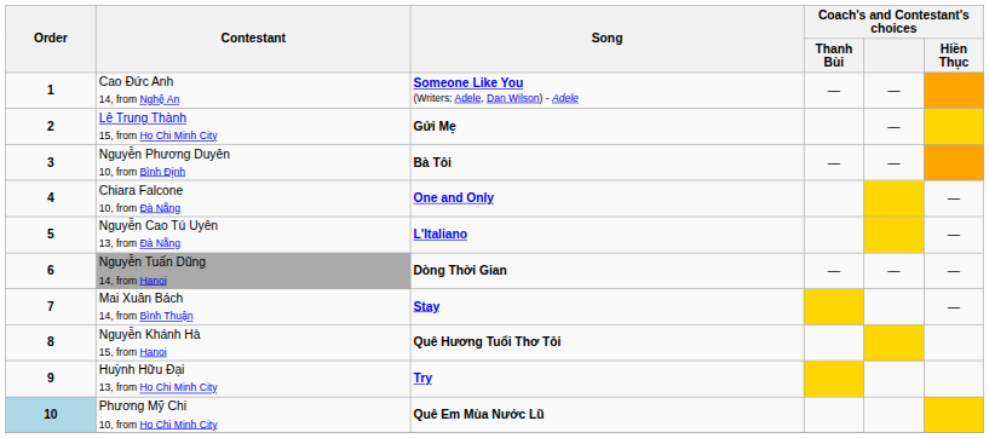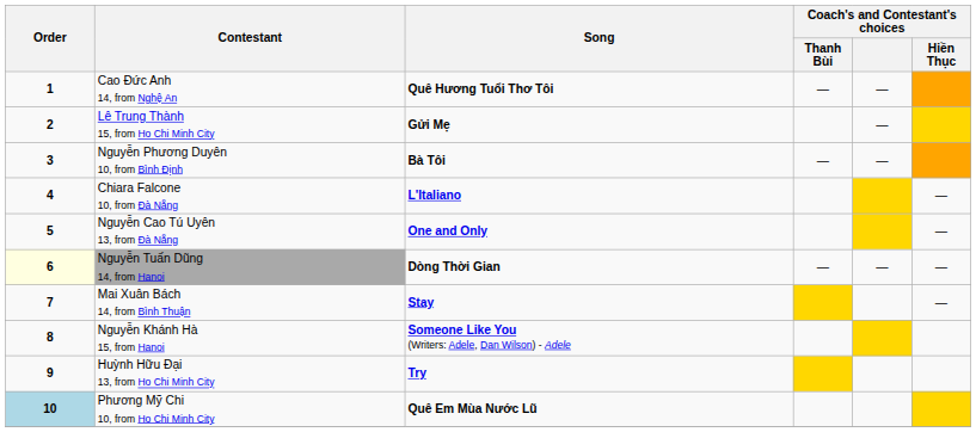Cao Đức Anh 14, from Nghệ An | Song: Someone Like You (Writers: Adele, Dan Wilson) - Adele -> Quê Hương Tuổi Thơ Tôi
Chiara Falcone 10, from Đà Nẵng | Song: One and Only -> L'Italiano
Nguyễn Cao Tú Uyên 13, from Đà Nẵng | Song: L'Italiano -> One and Only
Nguyễn Tuấn Dũng 14, from Hanoi | Order: no background -> lightyellow background
Nguyễn Khánh Hà 15, from Hanoi | Song: Quê Hương Tuổi Thơ Tôi -> Someone Like You (Writers: Adele, Dan Wilson) - Adele
